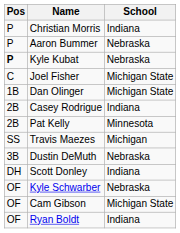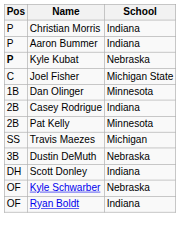Aaron Bummer | School: Nebraska -> Indiana
Dan Olinger | School: Michigan State -> Minnesota
- row: OF | Cam Gibson | Michigan State
